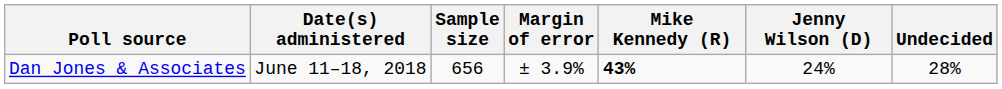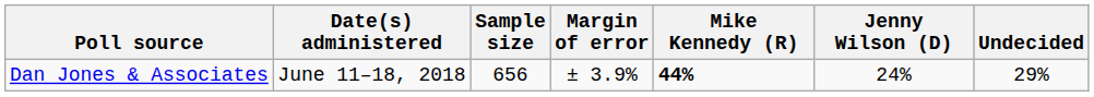Dan Jones & Associates | Mike Kennedy (R): 43% -> 44%
Dan Jones & Associates | Undecided: 28% -> 29%
